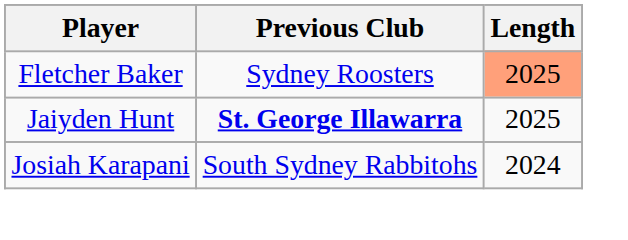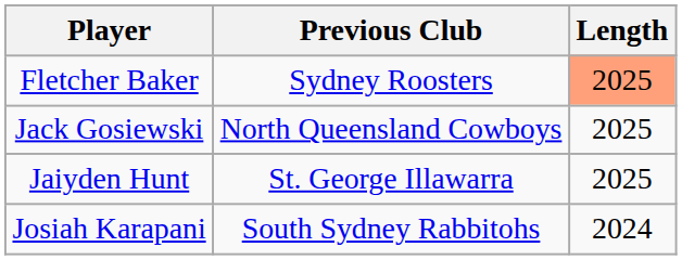+ row: Jack Gosiewski | North Queensland Cowboys | 2025
Jaiyden Hunt | Previous Club: bold -> normal
